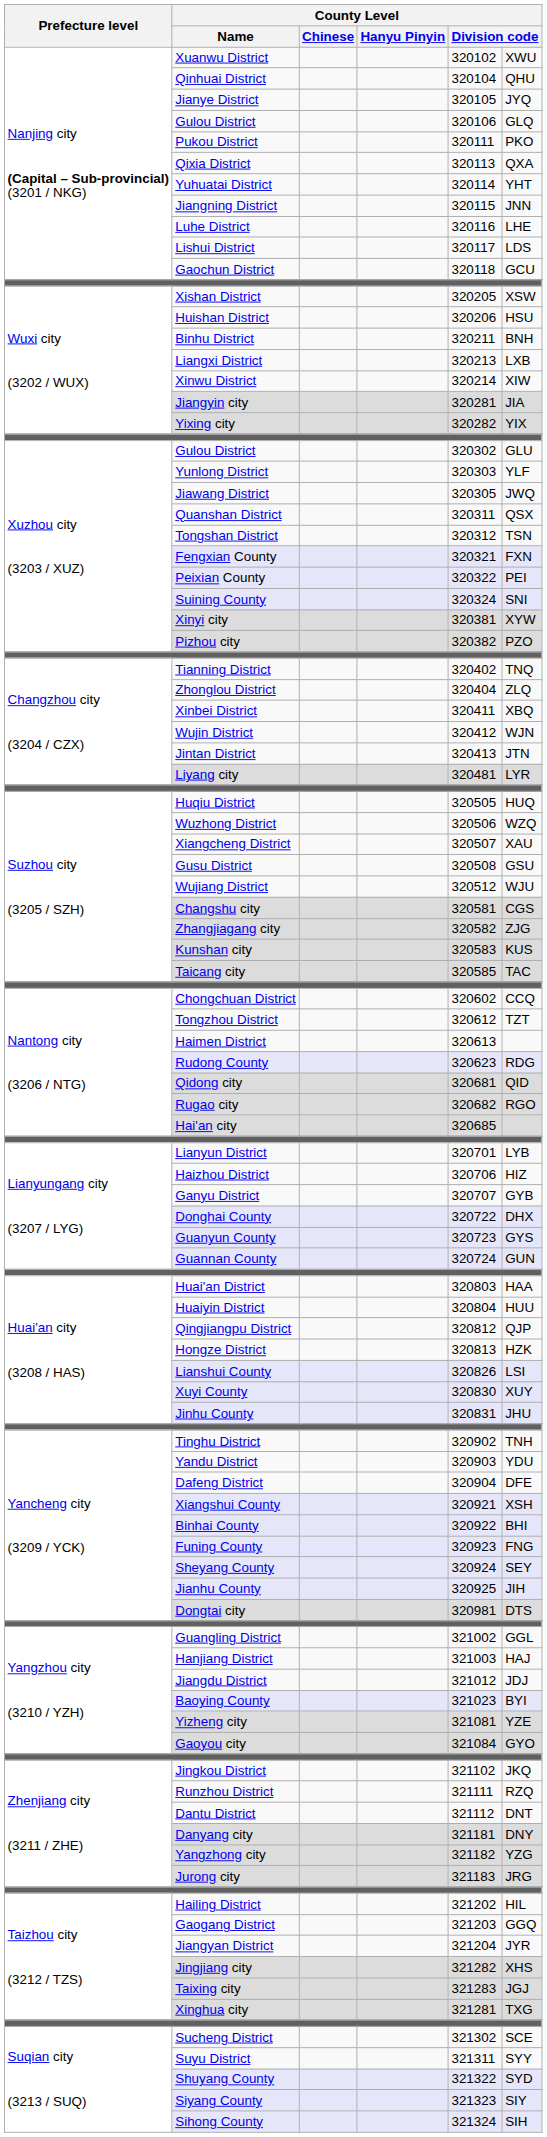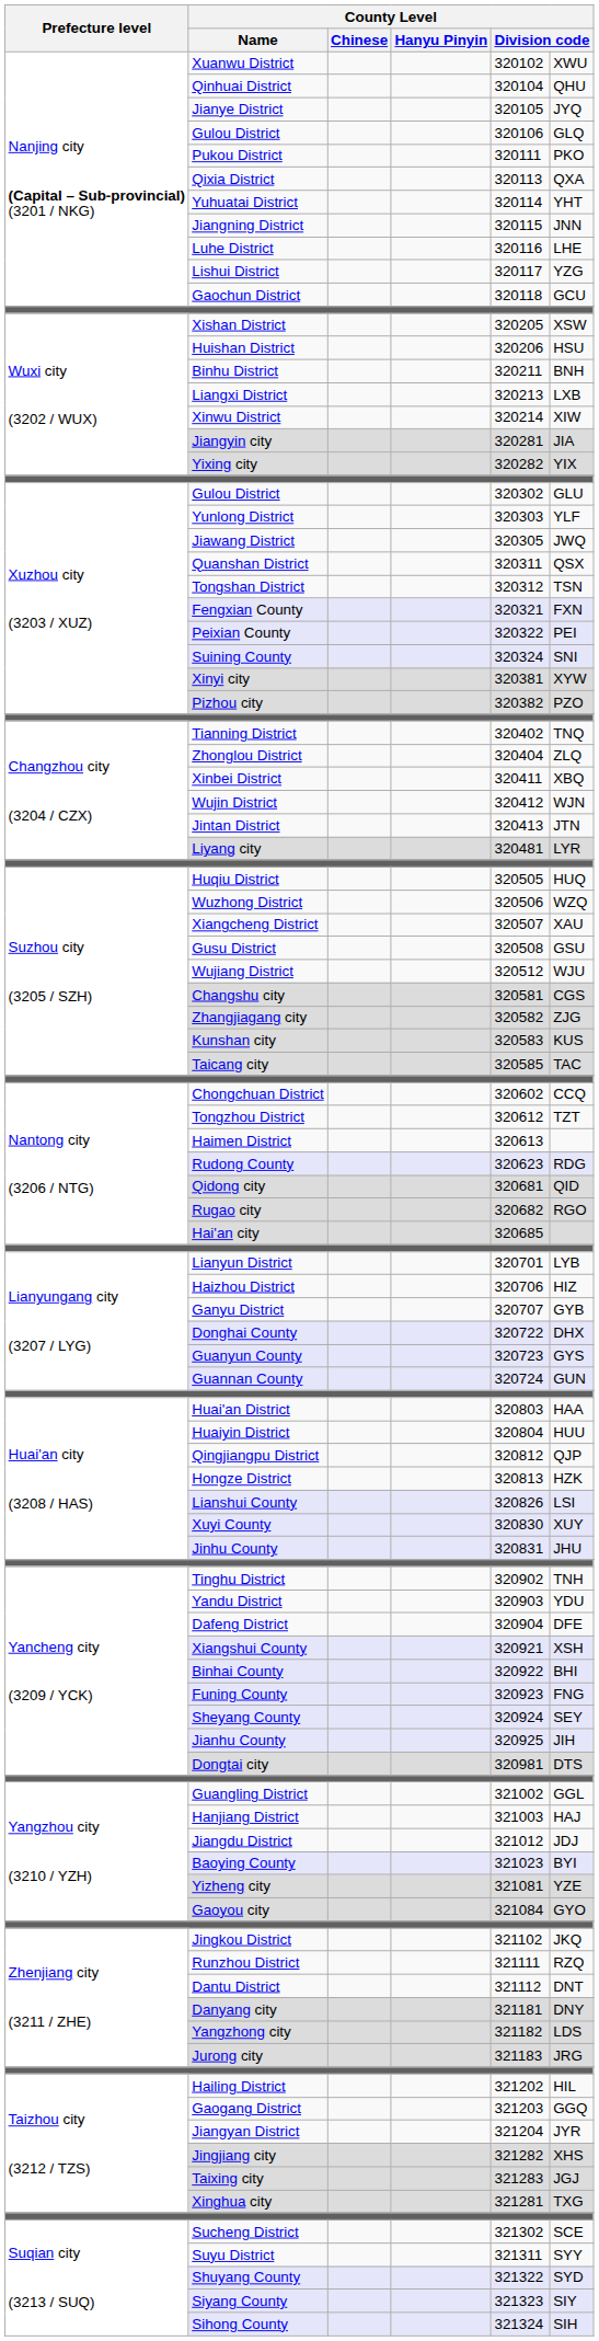Lishui District | column 6: LDS -> YZG
Yangzhong city | column 6: YZG -> LDS
